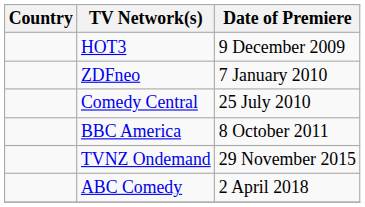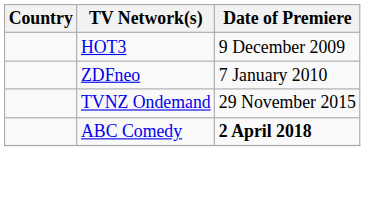- row: Comedy Central | 25 July 2010
- row: BBC America | 8 October 2011
ABC Comedy | Date of Premiere: normal -> bold
